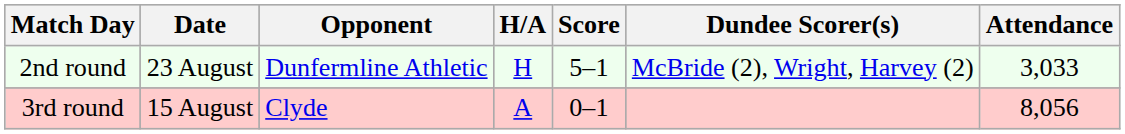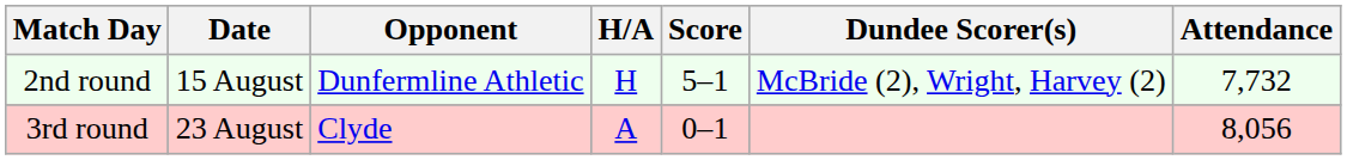2nd round | Date: 23 August -> 15 August
2nd round | Attendance: 3,033 -> 7,732
3rd round | Date: 15 August -> 23 August
